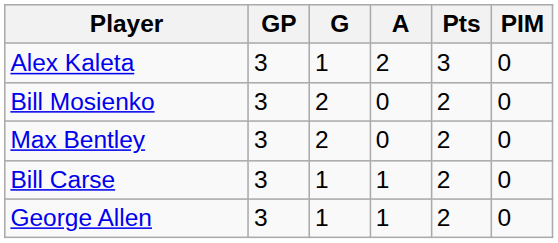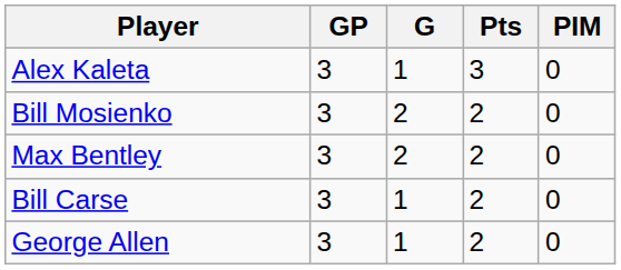- column: A | 2 | 0 | 0 | 1 | 1
